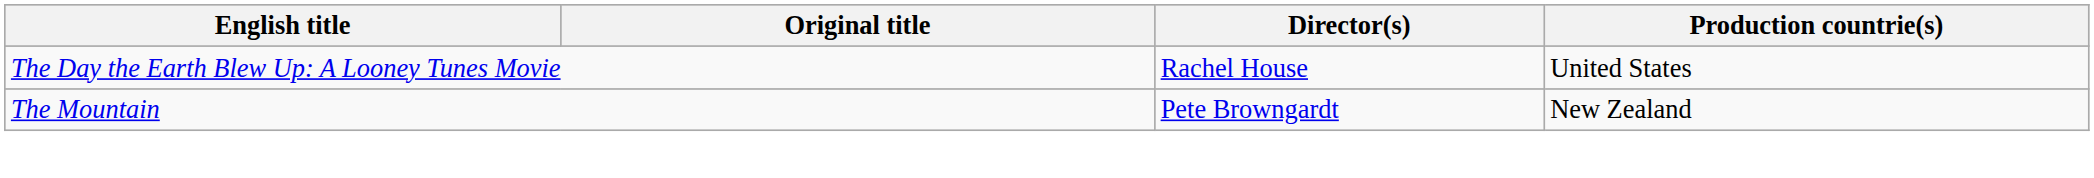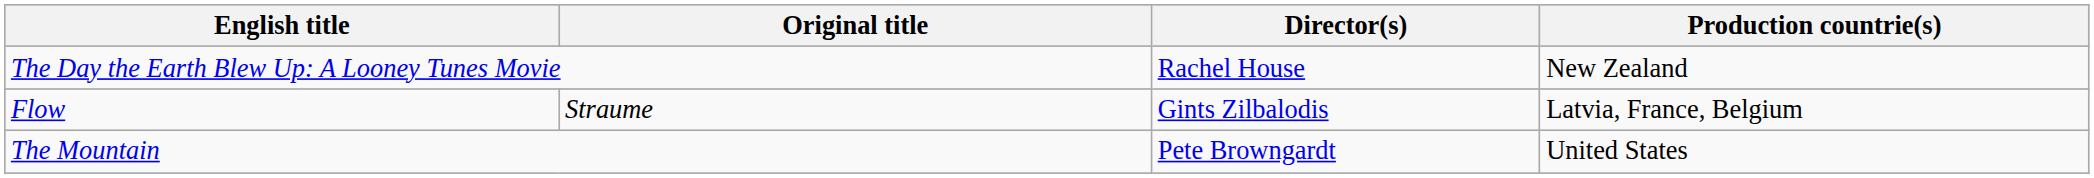The Day the Earth Blew Up: A Looney Tunes Movie | Production countrie(s): United States -> New Zealand
+ row: Flow | Straume | Gints Zilbalodis | Latvia, France, Belgium
The Mountain | Production countrie(s): New Zealand -> United States
